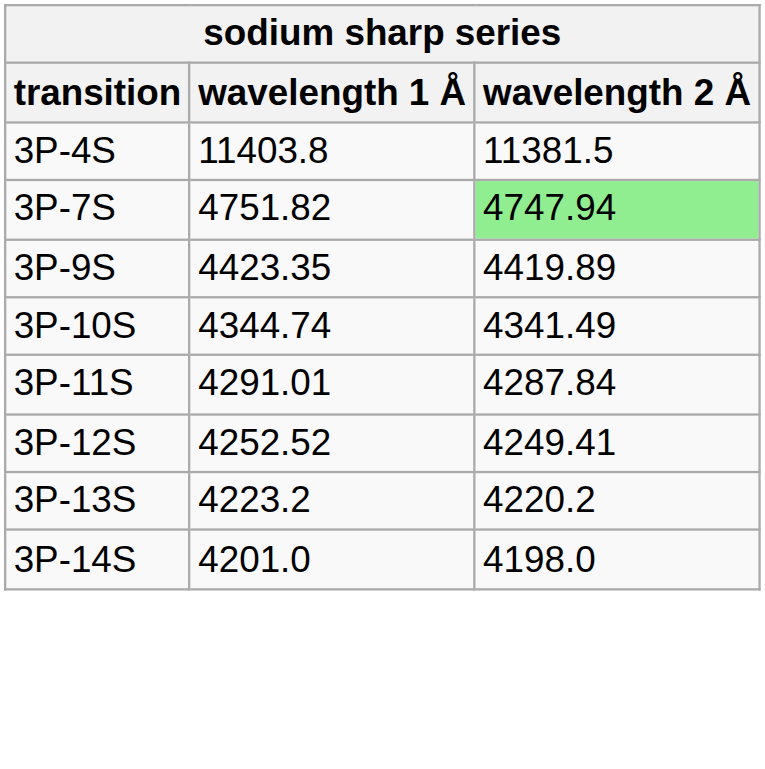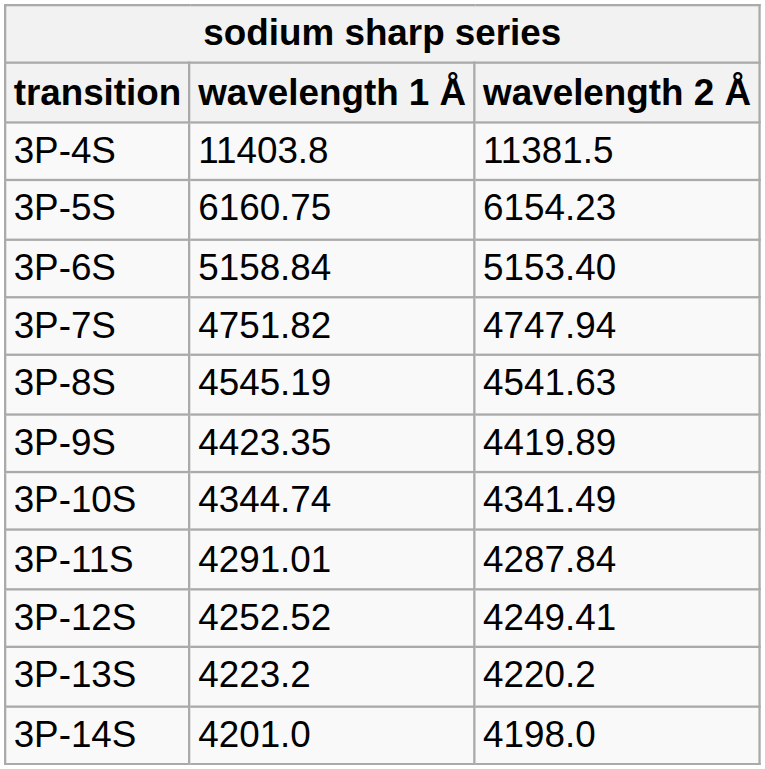+ row: 3P-5S | 6160.75 | 6154.23
+ row: 3P-6S | 5158.84 | 5153.40
3P-7S | wavelength 2 Å: lightgreen background -> no background
+ row: 3P-8S | 4545.19 | 4541.63
